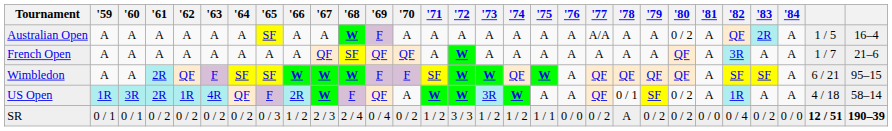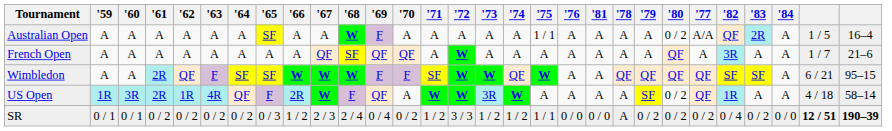columns swapped: '77 <-> '81
Australian Open | '75: A -> 1 / 1
US Open | '78: 0 / 1 -> A
